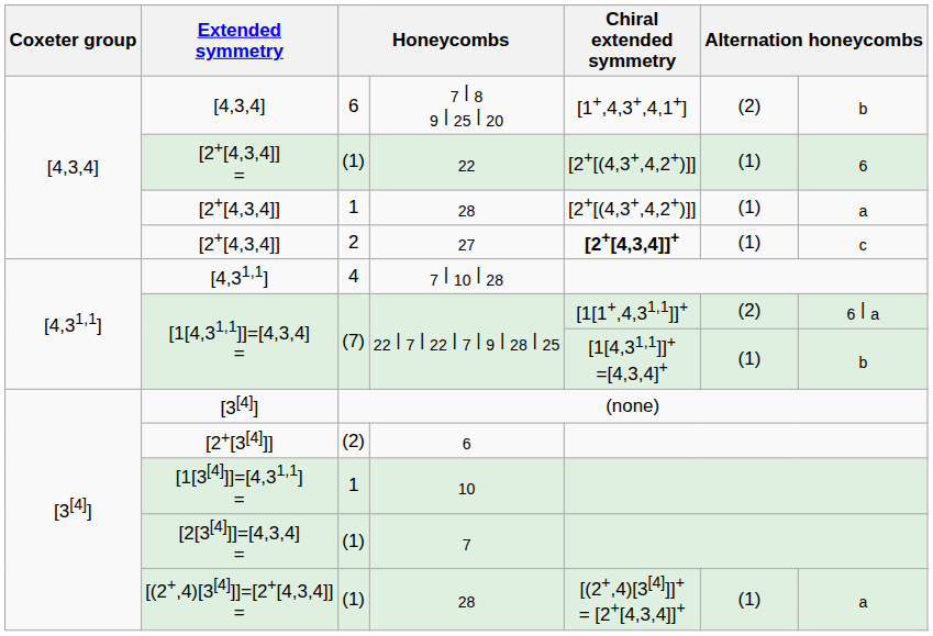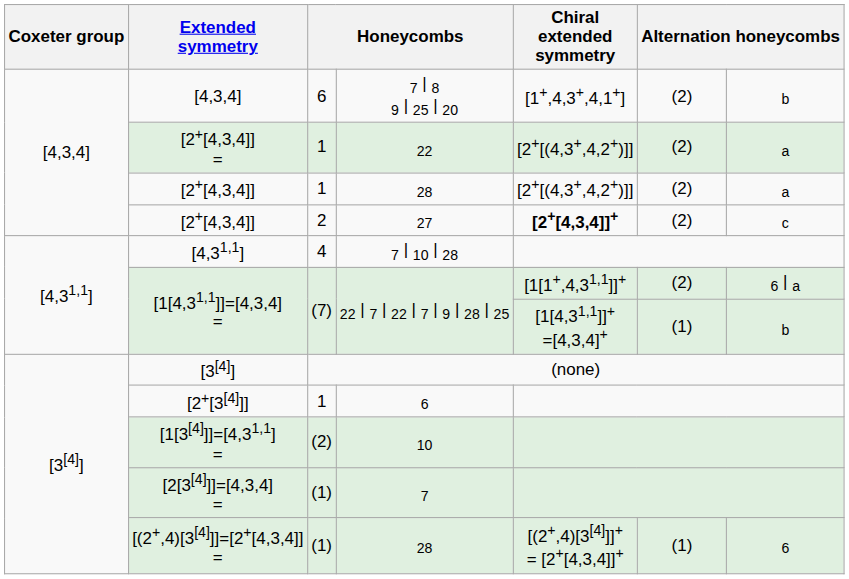[2+[4,3,4]] = | column 3: (1) -> 1
[2+[4,3,4]] = | column 6: (1) -> (2)
[2+[4,3,4]] = | column 7: 6 -> a
[2+[4,3,4]] / 28 | column 6: (1) -> (2)
[2+[4,3,4]] / 27 | column 6: (1) -> (2)
[2+[3[4]]] | column 3: (2) -> 1
[1[3[4]]]=[4,31,1] = | column 3: 1 -> (2)
[(2+,4)[3[4]]]=[2+[4,3,4]] = | column 7: a -> 6
